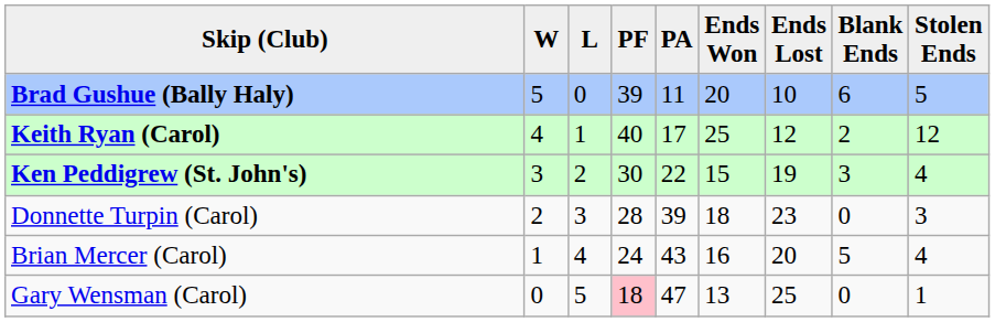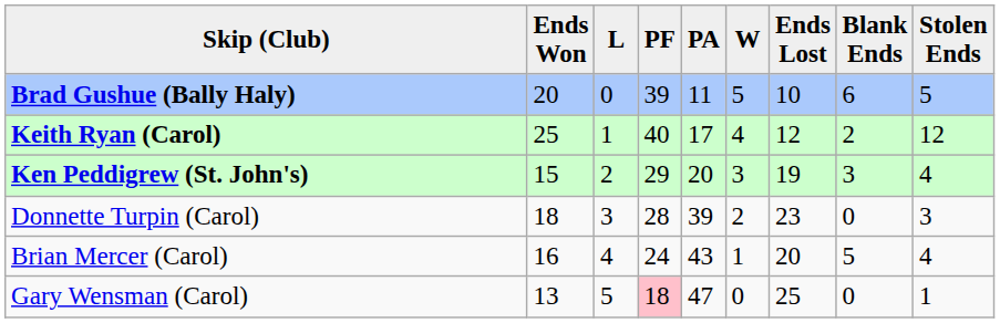columns swapped: W <-> Ends Won
Ken Peddigrew (St. John's) | PF: 30 -> 29
Ken Peddigrew (St. John's) | PA: 22 -> 20
